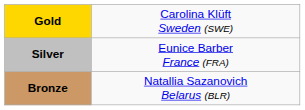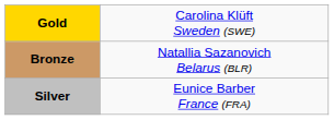rows swapped: Silver <-> Bronze
